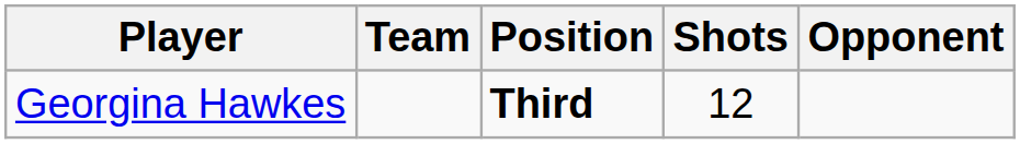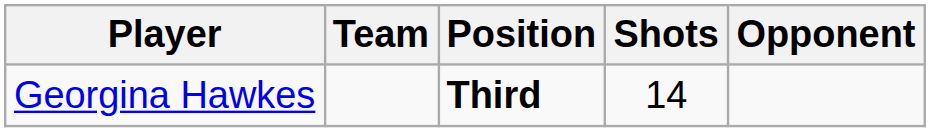Georgina Hawkes | Shots: 12 -> 14
